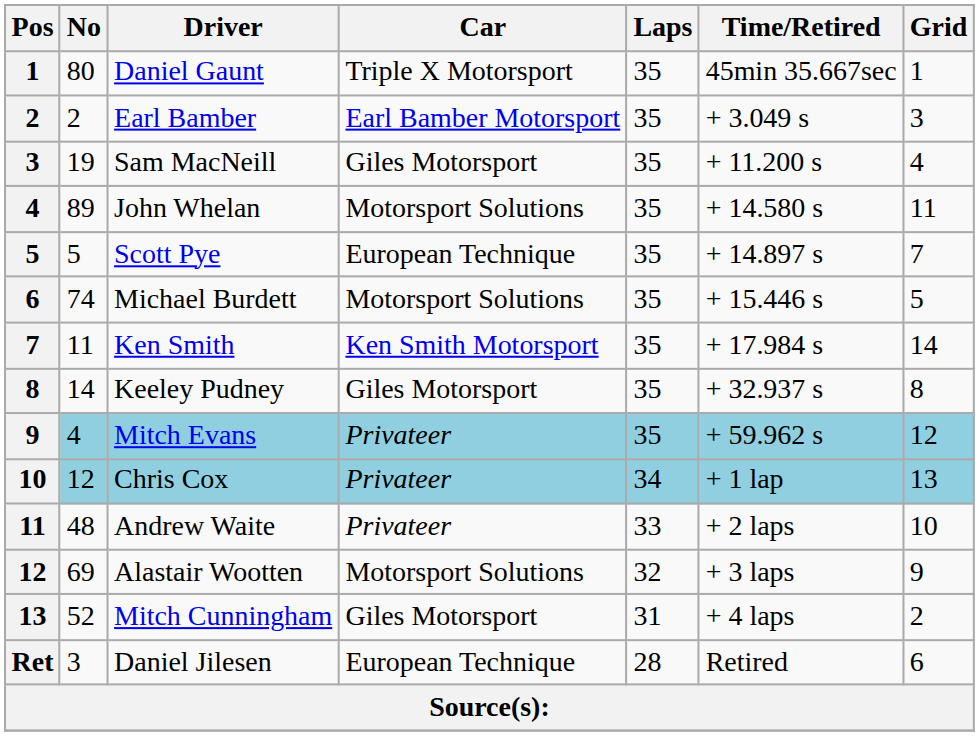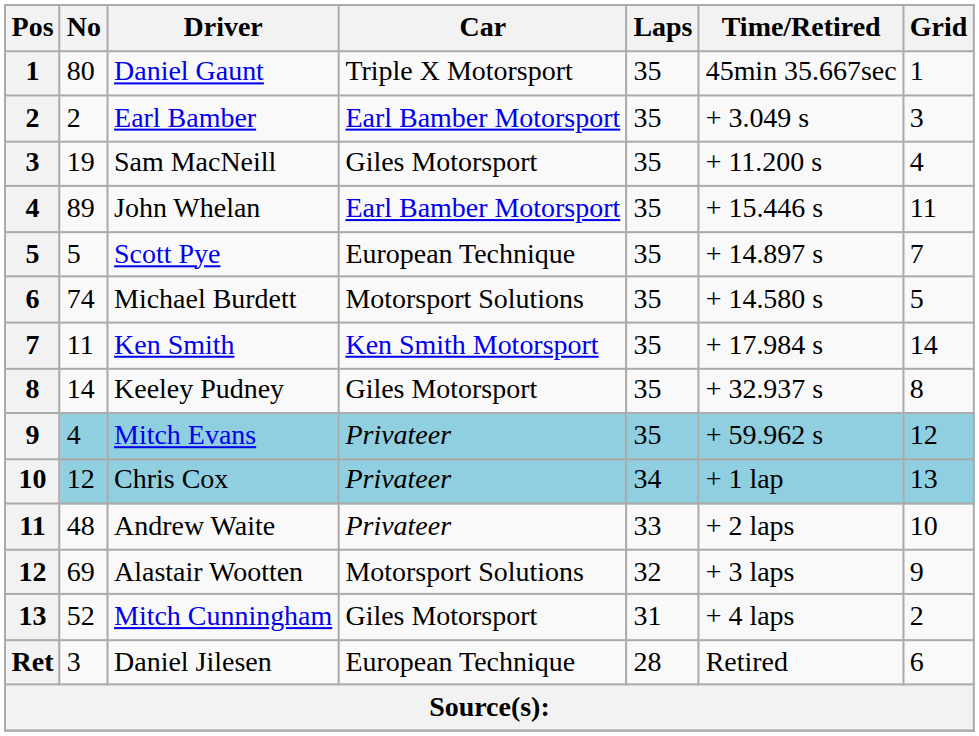John Whelan | Car: Motorsport Solutions -> Earl Bamber Motorsport
John Whelan | Time/Retired: + 14.580 s -> + 15.446 s
Michael Burdett | Time/Retired: + 15.446 s -> + 14.580 s
